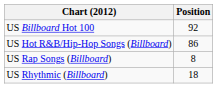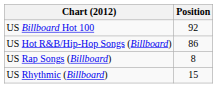US Rhythmic (Billboard) | Position: 18 -> 15
